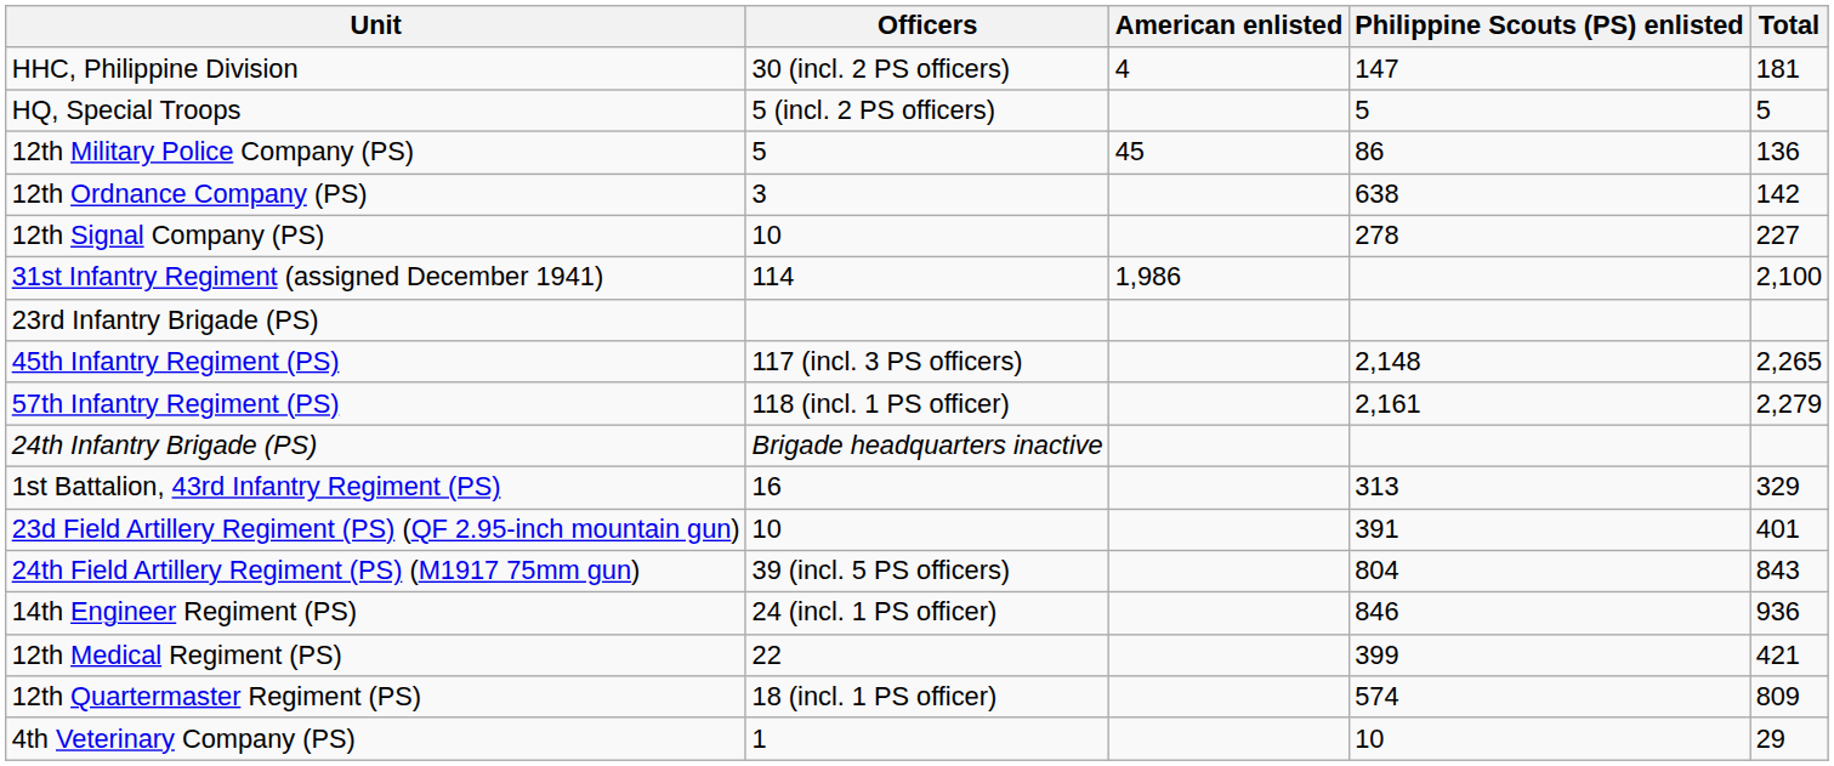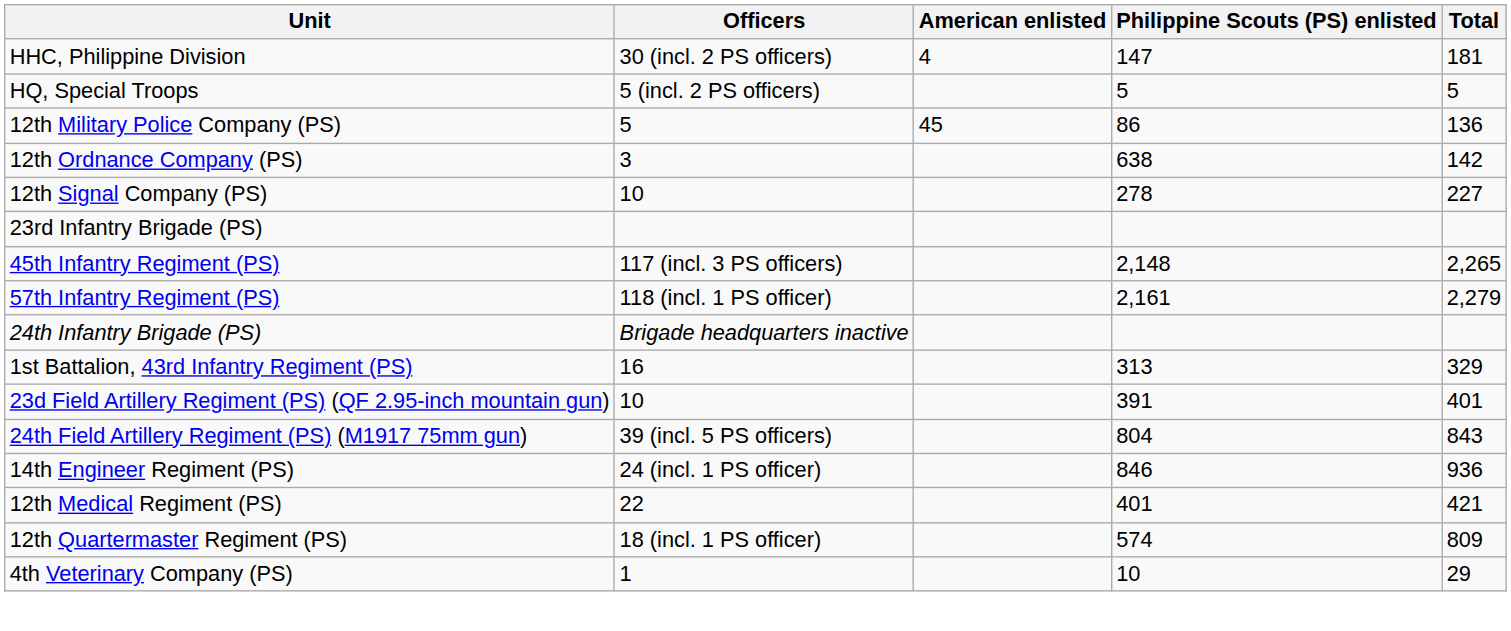- row: 31st Infantry Regiment (assigned December 1941) | 114 | 1,986 | 2,100
12th Medical Regiment (PS) | Philippine Scouts (PS) enlisted: 399 -> 401
